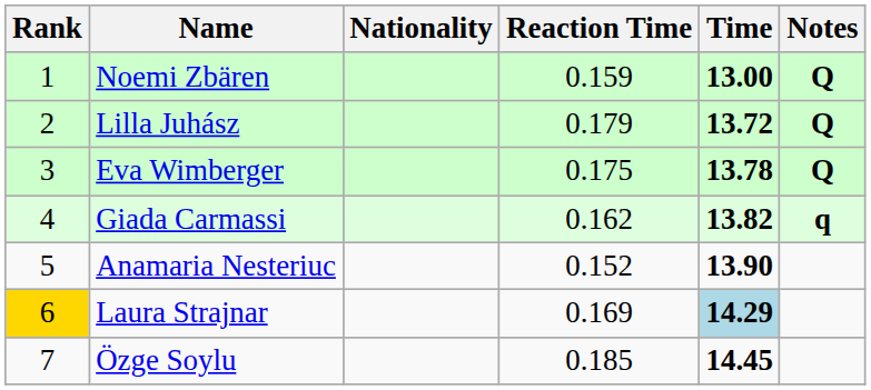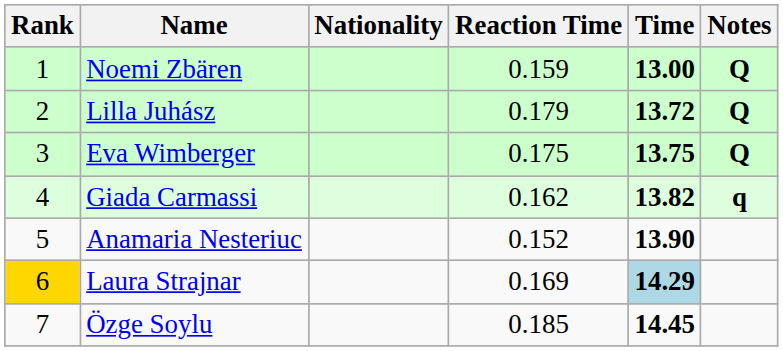Eva Wimberger | Time: 13.78 -> 13.75
